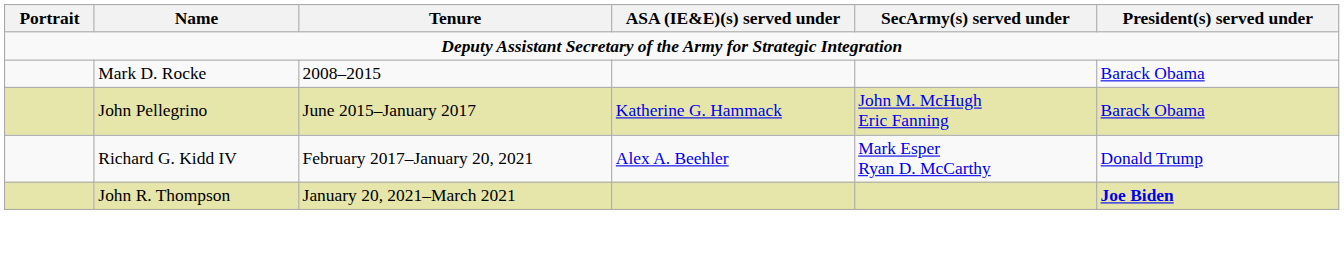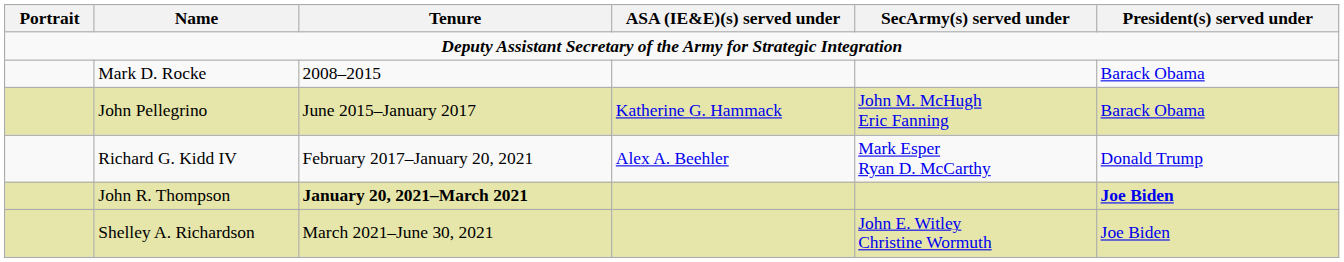John R. Thompson | Tenure: normal -> bold
+ row: Shelley A. Richardson | March 2021–June 30, 2021 | John E. Witley Christine Wormuth | Joe Biden
